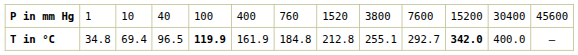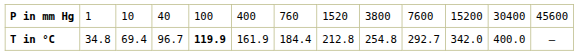T in °C | column 4: 96.5 -> 96.7
T in °C | column 7: 184.8 -> 184.4
T in °C | column 9: 255.1 -> 254.8
T in °C | column 11: bold -> normal
